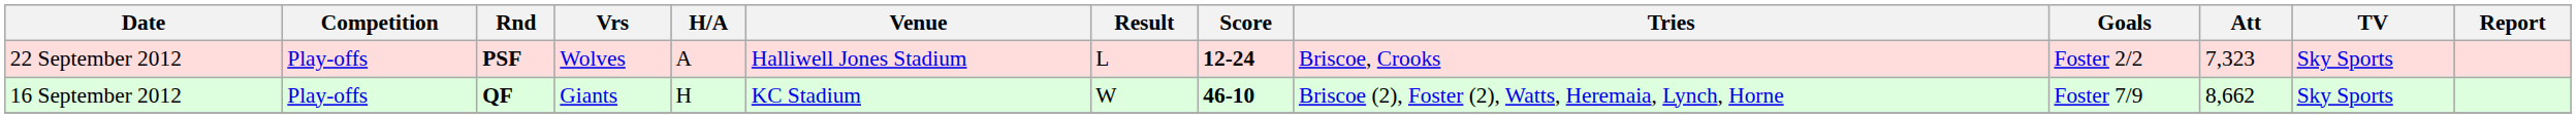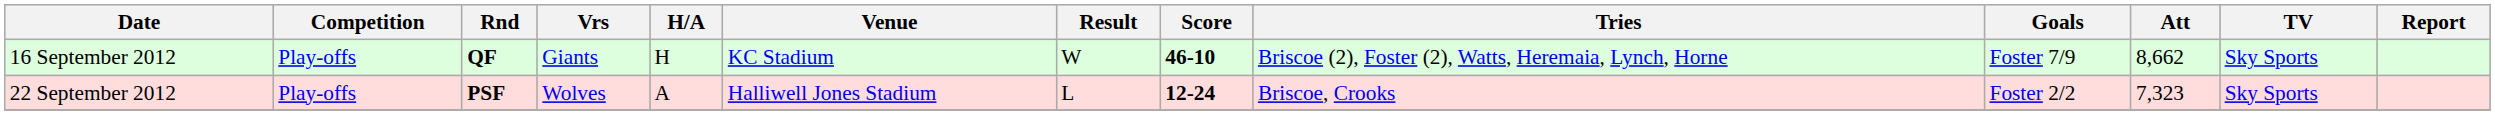rows swapped: 16 September 2012 <-> 22 September 2012
